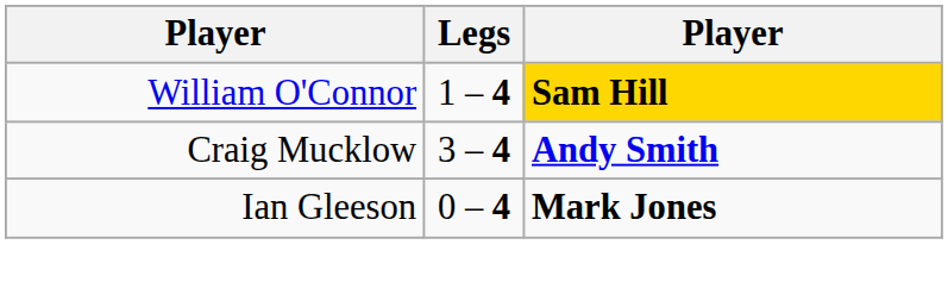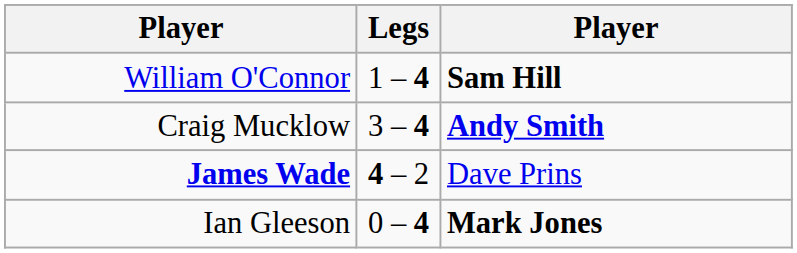William O'Connor | column 3: gold background -> no background
+ row: James Wade | 4 – 2 | Dave Prins
